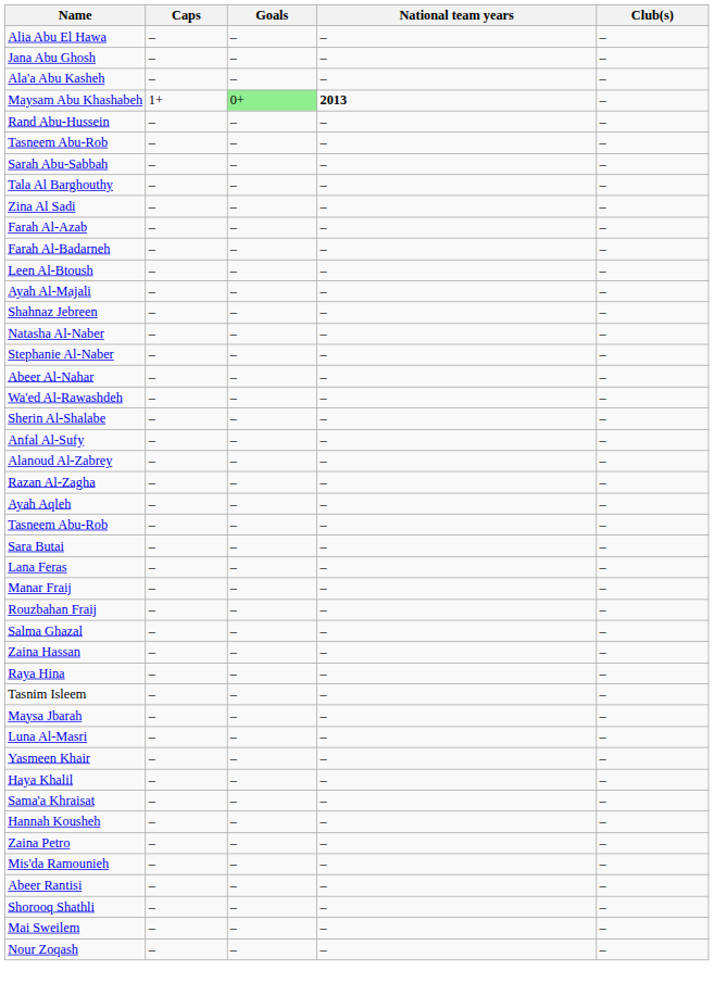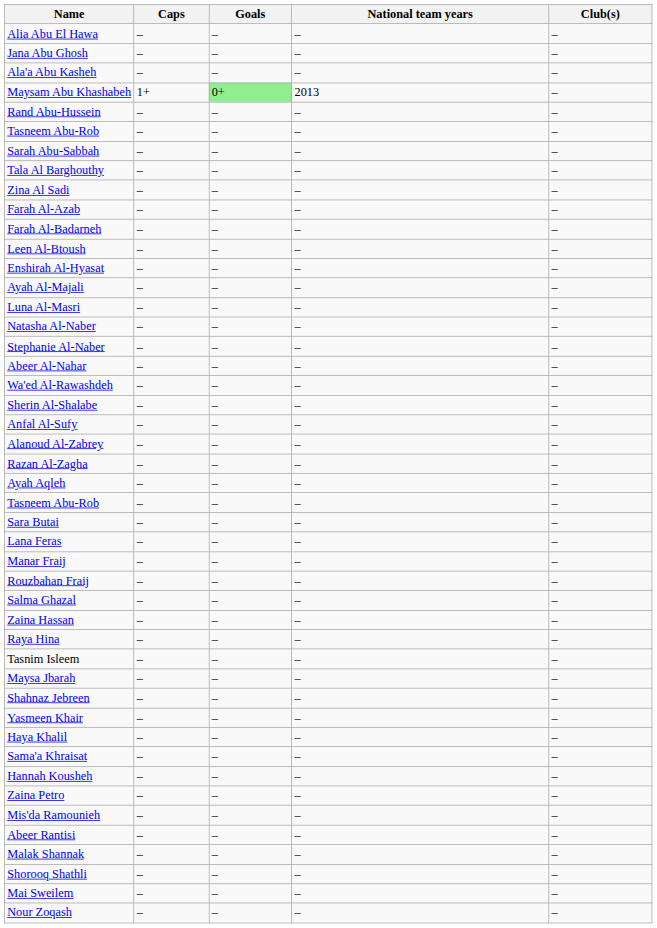Maysam Abu Khashabeh | National team years: bold -> normal
+ row: Enshirah Al-Hyasat | – | – | – | –
rows swapped: Luna Al-Masri <-> Shahnaz Jebreen
+ row: Malak Shannak | – | – | – | –
